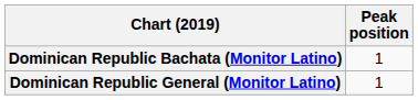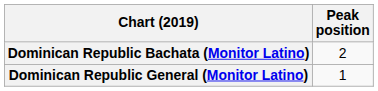Dominican Republic Bachata (Monitor Latino) | Peak position: 1 -> 2
